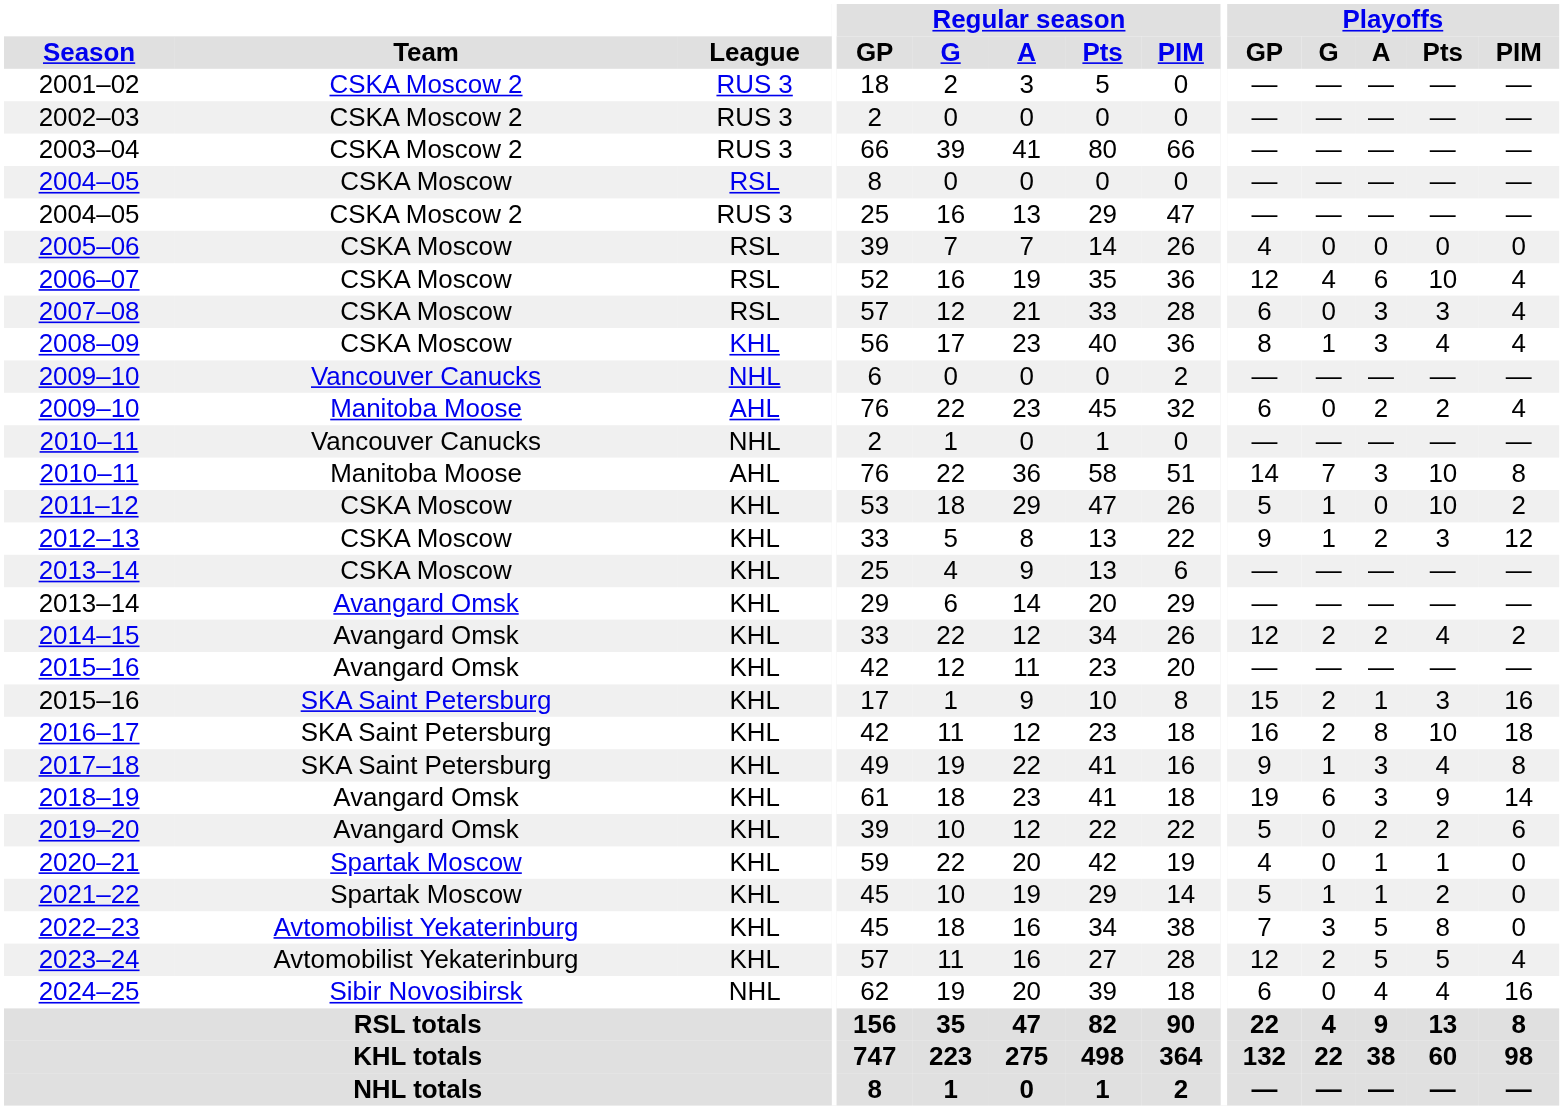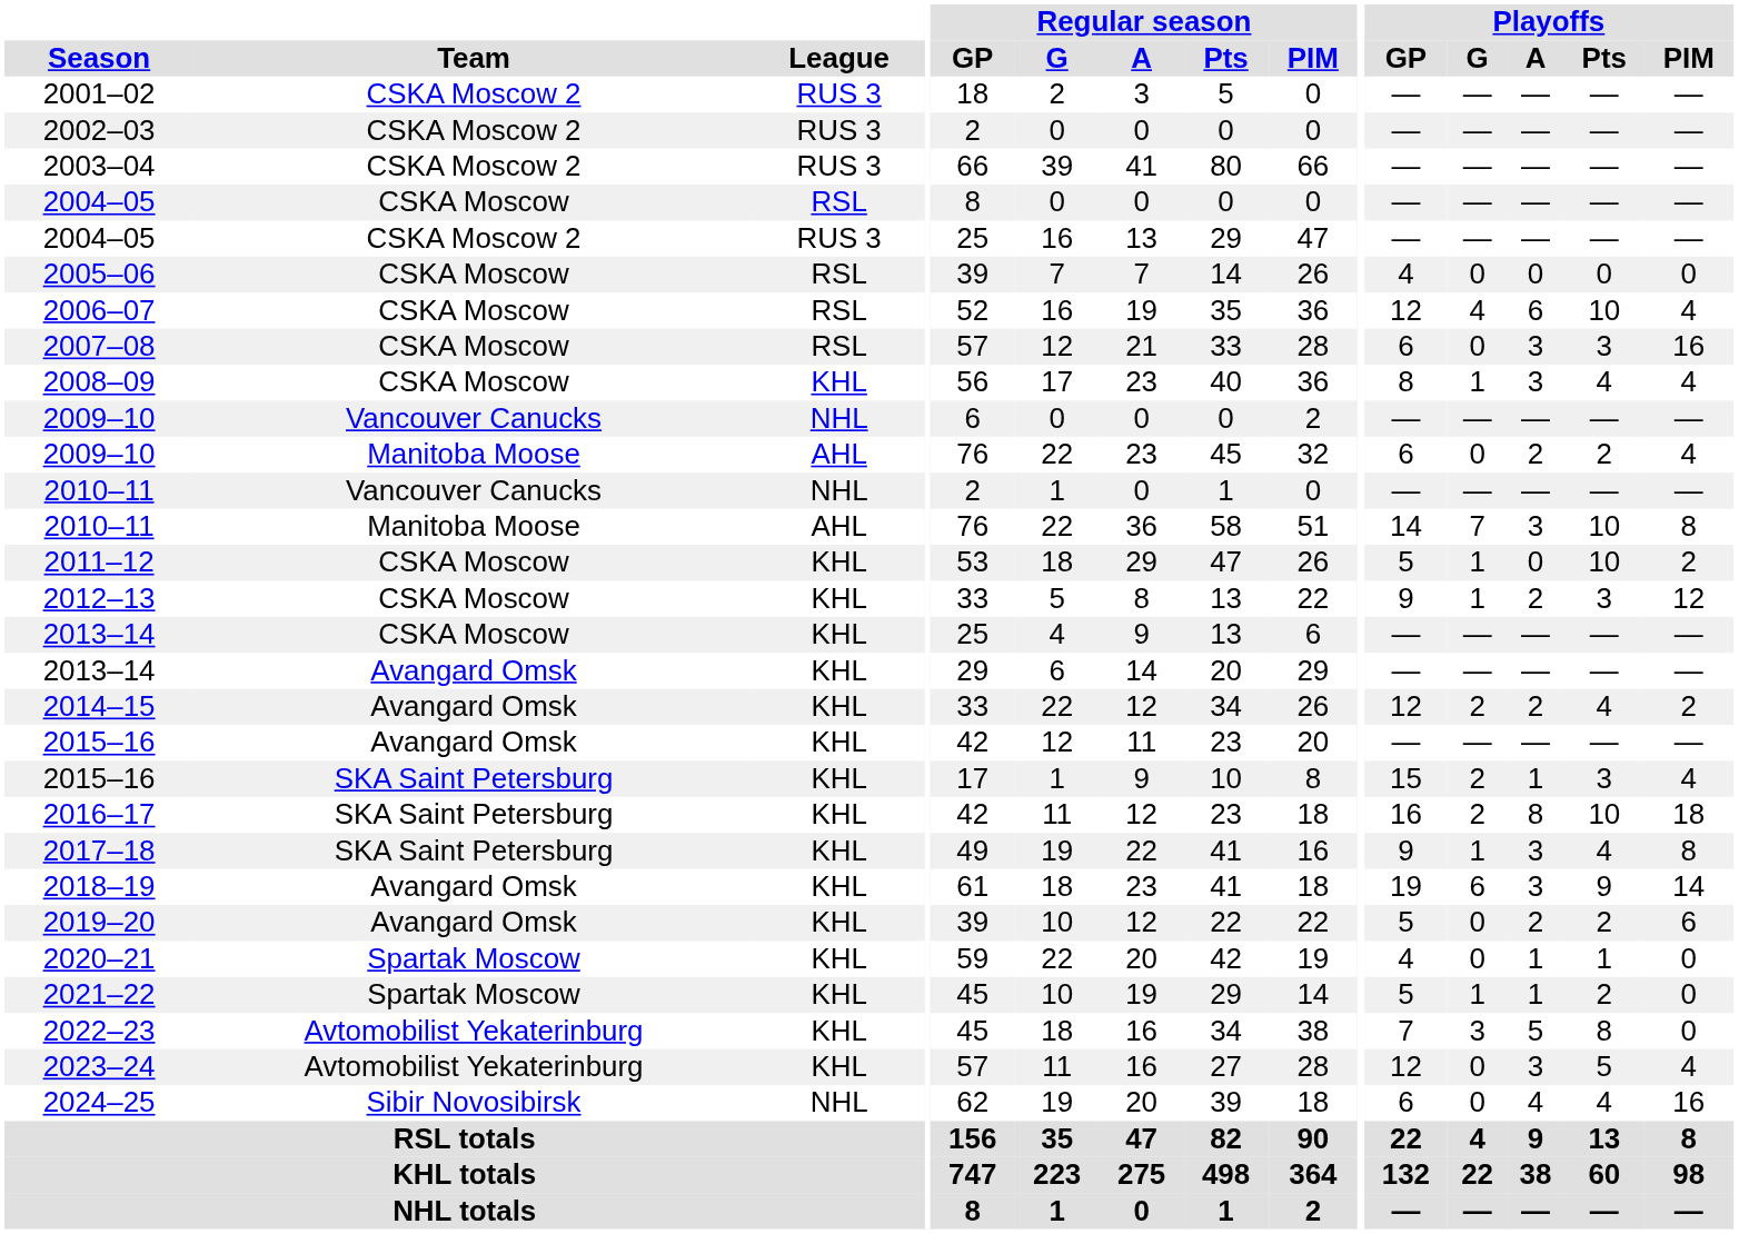2007–08 | Playoffs / PIM: 4 -> 16
2015–16 / SKA Saint Petersburg | Playoffs / PIM: 16 -> 4
2023–24 | Playoffs / G: 2 -> 0
2023–24 | Playoffs / A: 5 -> 3
